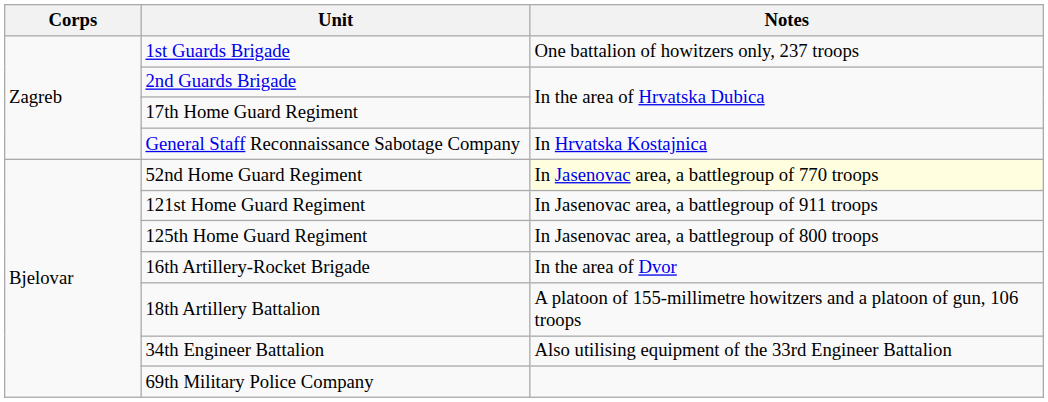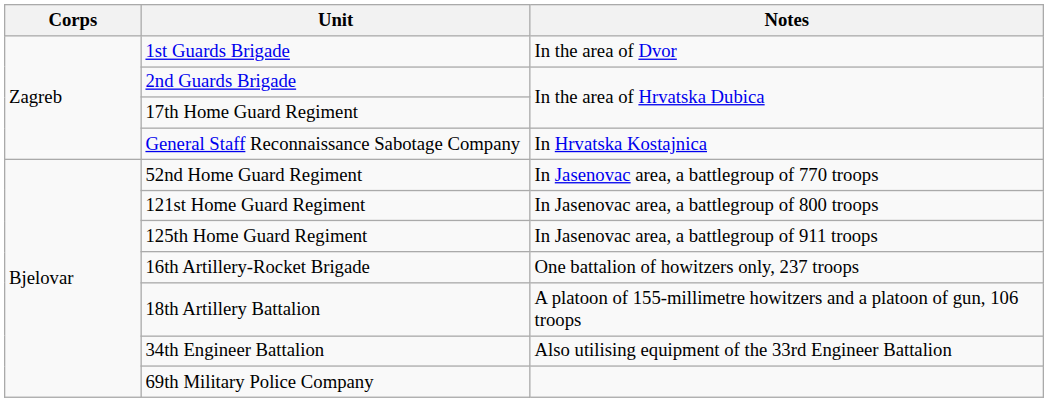1st Guards Brigade | Notes: One battalion of howitzers only, 237 troops -> In the area of Dvor
52nd Home Guard Regiment | Notes: lightyellow background -> no background
121st Home Guard Regiment | Notes: In Jasenovac area, a battlegroup of 911 troops -> In Jasenovac area, a battlegroup of 800 troops
125th Home Guard Regiment | Notes: In Jasenovac area, a battlegroup of 800 troops -> In Jasenovac area, a battlegroup of 911 troops
16th Artillery-Rocket Brigade | Notes: In the area of Dvor -> One battalion of howitzers only, 237 troops
